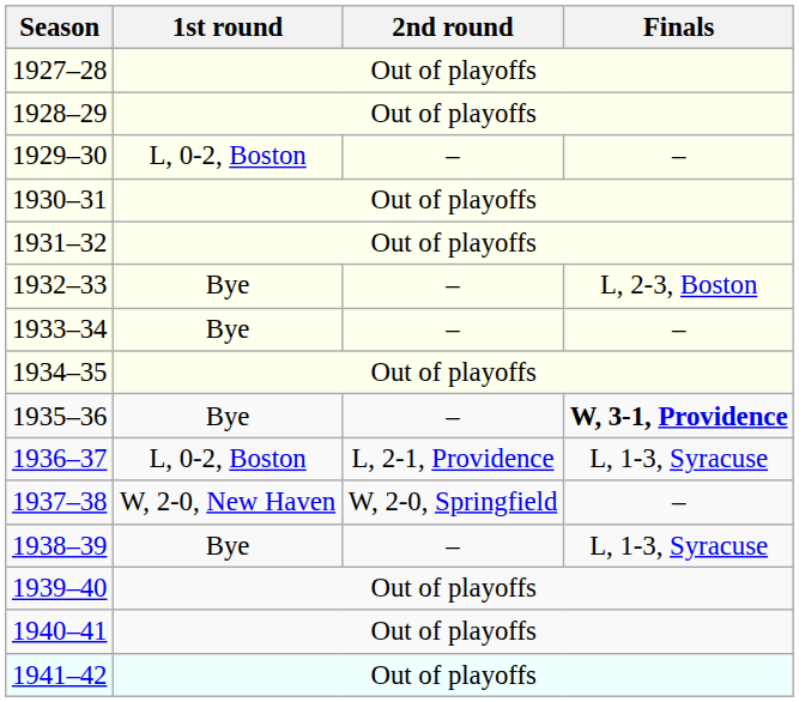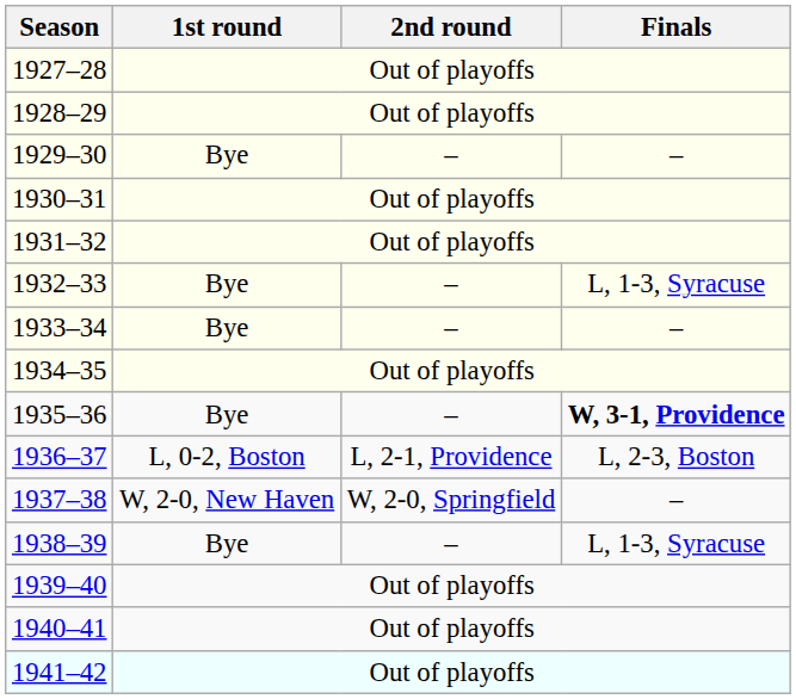1929–30 | 1st round: L, 0-2, Boston -> Bye
1932–33 | Finals: L, 2-3, Boston -> L, 1-3, Syracuse
1936–37 | Finals: L, 1-3, Syracuse -> L, 2-3, Boston
